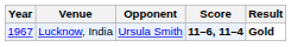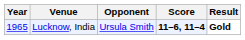Lucknow, India | Year: 1967 -> 1965
